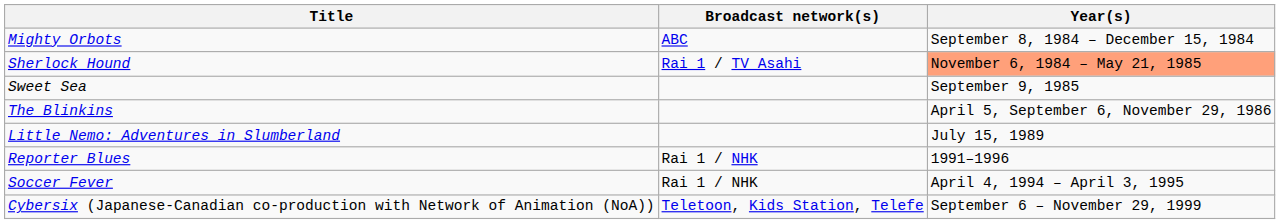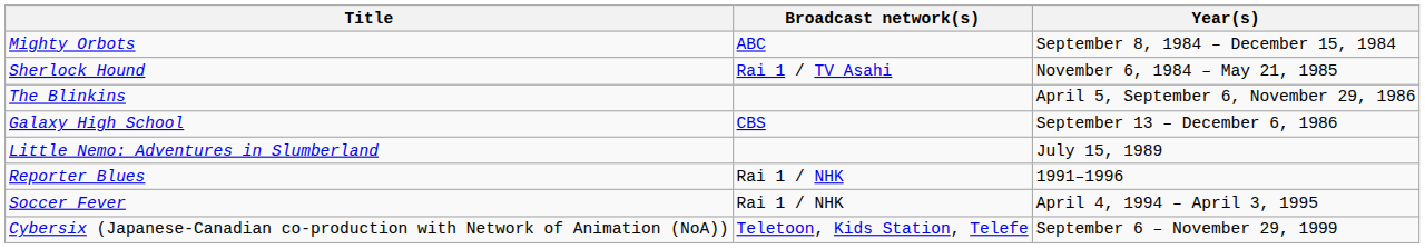Sherlock Hound | Year(s): lightsalmon background -> no background
- row: Sweet Sea | September 9, 1985
+ row: Galaxy High School | CBS | September 13 – December 6, 1986
